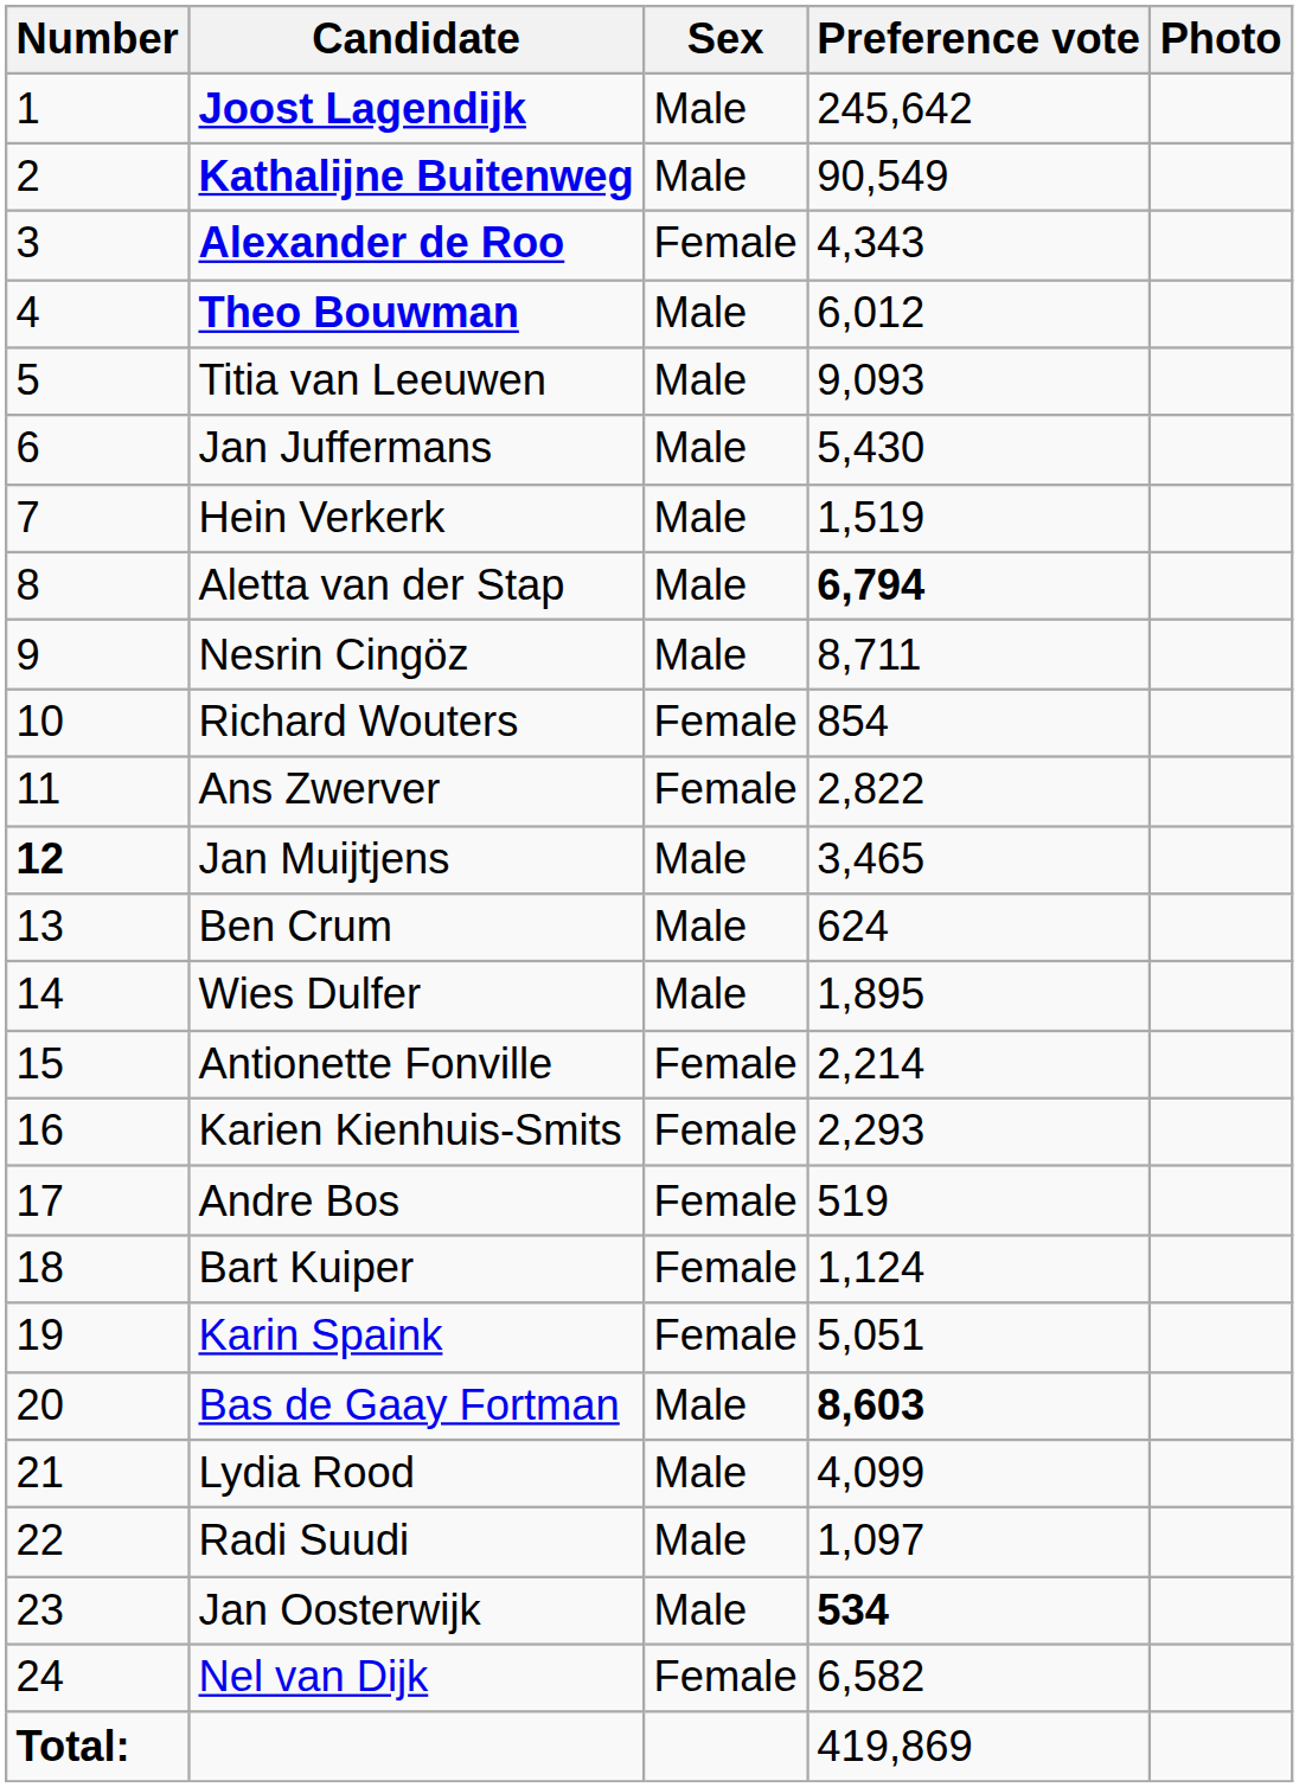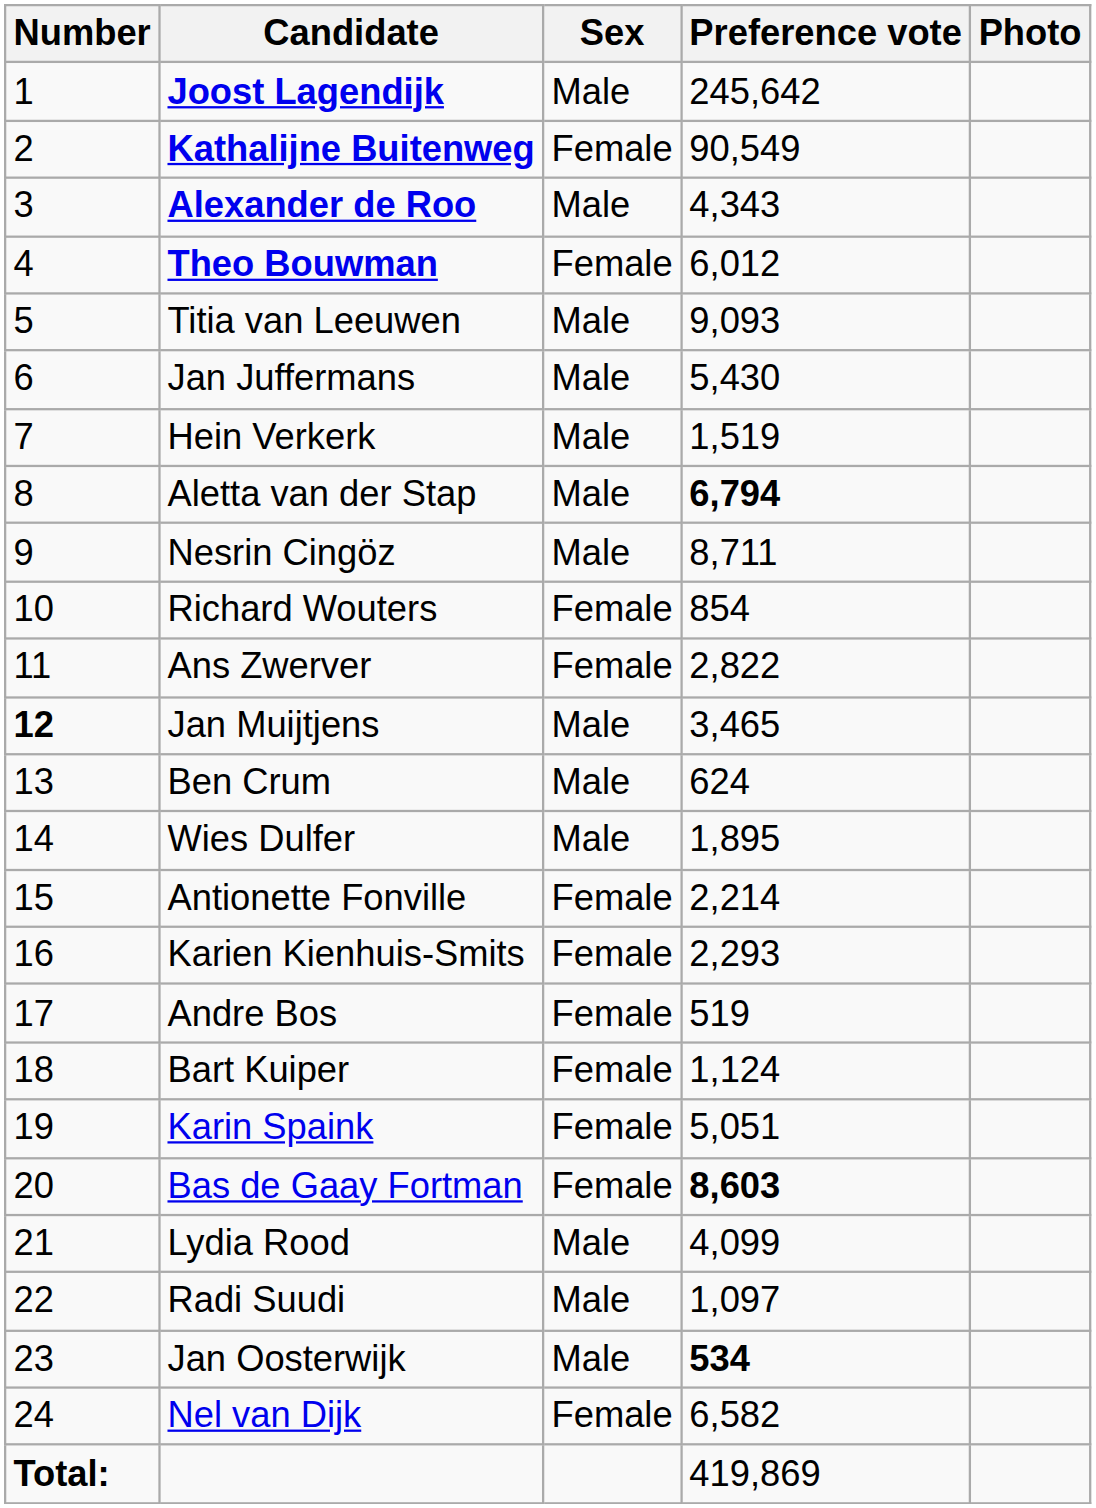Kathalijne Buitenweg | Sex: Male -> Female
Alexander de Roo | Sex: Female -> Male
Theo Bouwman | Sex: Male -> Female
Bas de Gaay Fortman | Sex: Male -> Female
